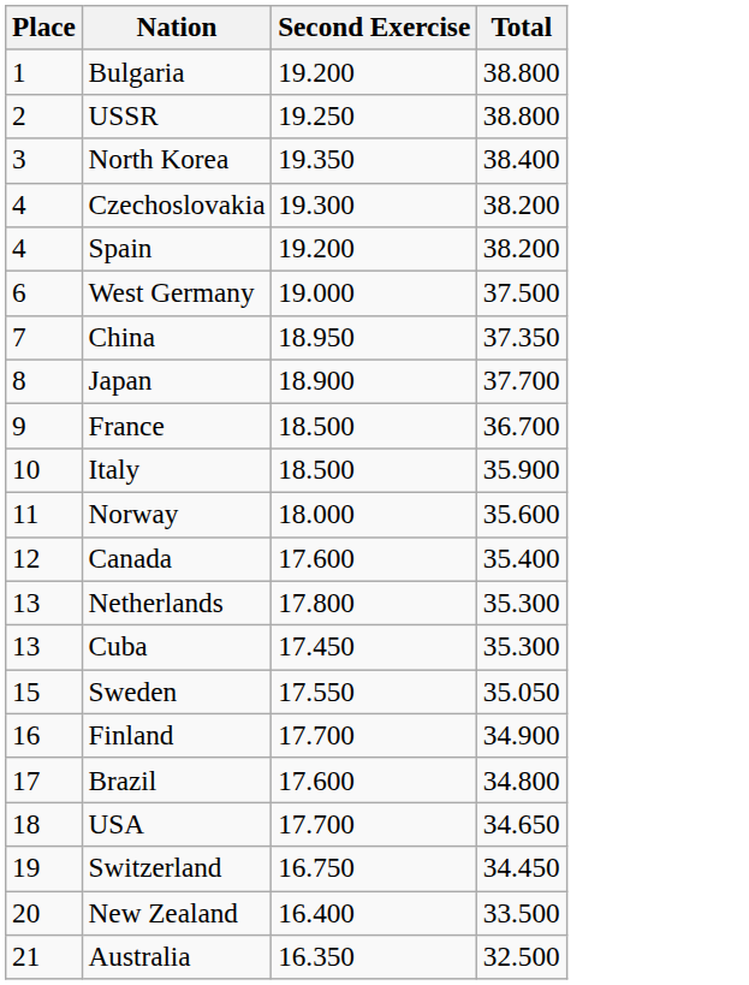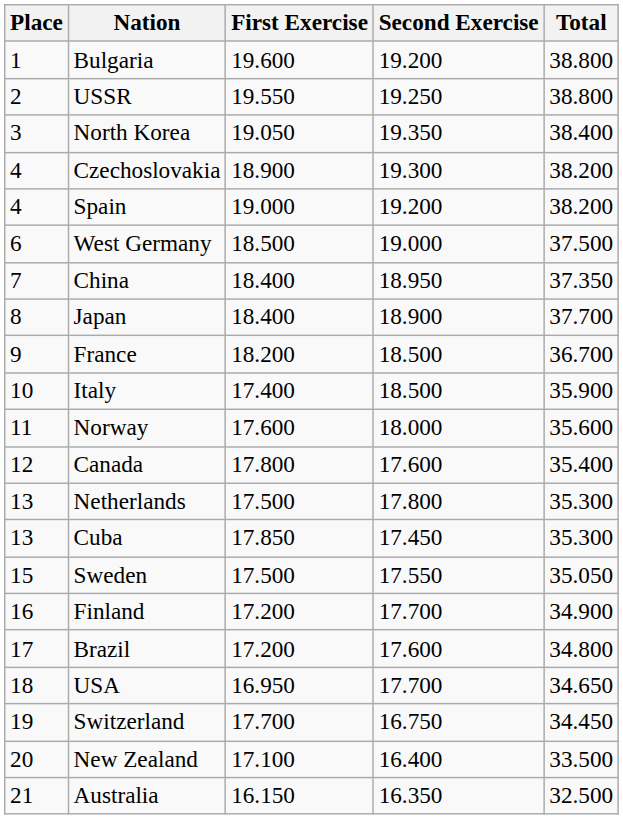+ column: First Exercise | 19.600 | 19.550 | 19.050 | 18.900 | 19.000 | 18.500 | 18.400 | 18.400 | 18.200 | 17.400 | 17.600 | 17.800 | 17.500 | 17.850 | 17.500 | 17.200 | 17.200 | 16.950 | 17.700 | 17.100 | 16.150
